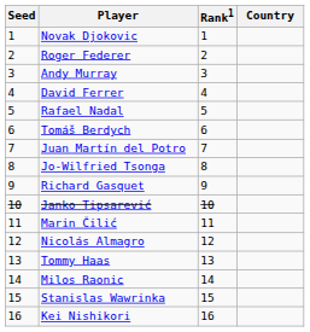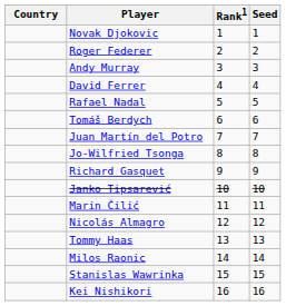columns swapped: Country <-> Seed
